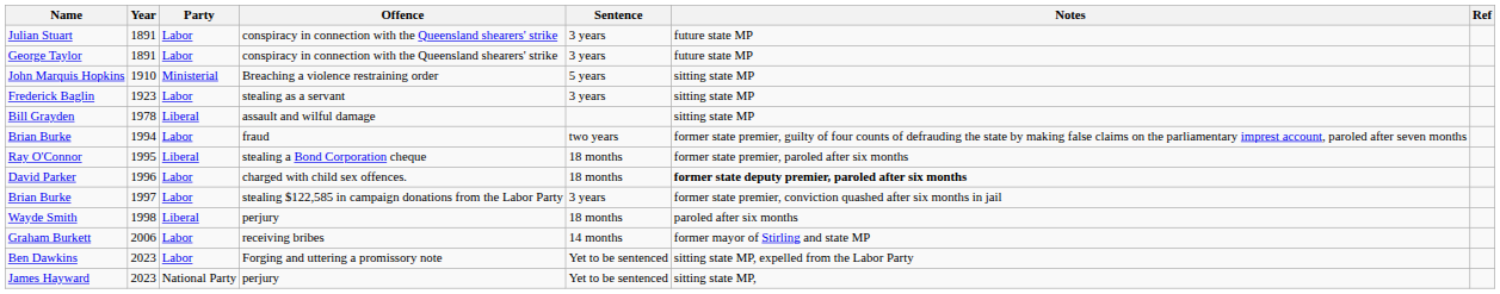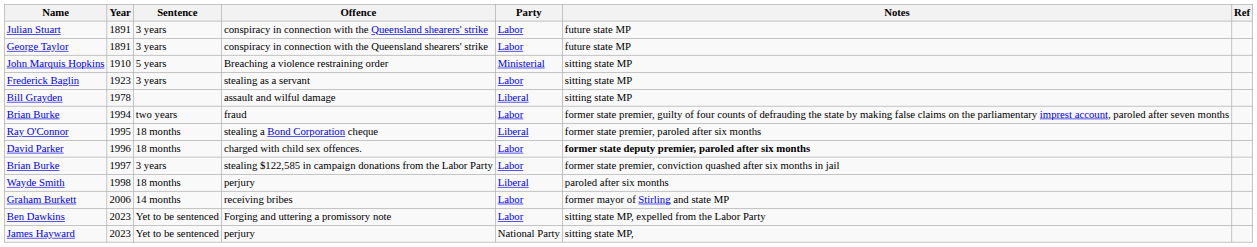columns swapped: Party <-> Sentence
